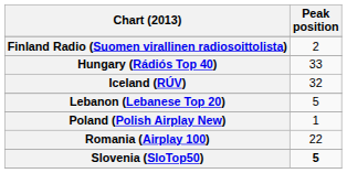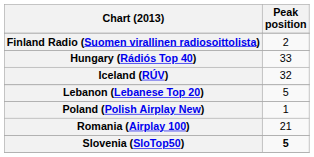Romania (Airplay 100) | Peak position: 22 -> 21
